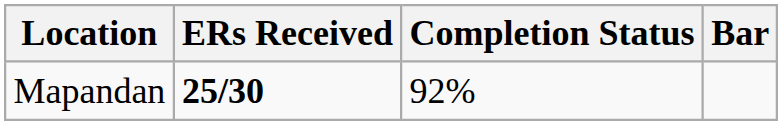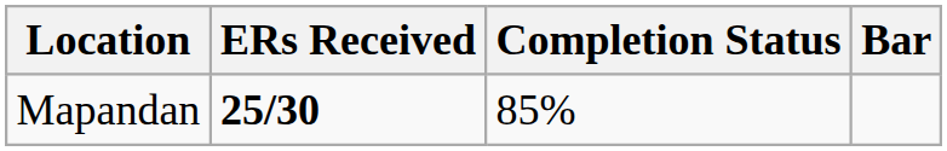Mapandan | Completion Status: 92% -> 85%
